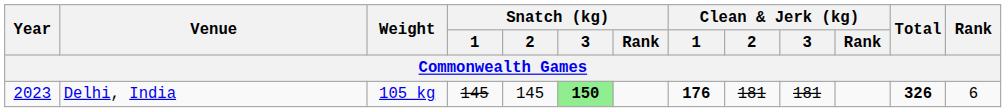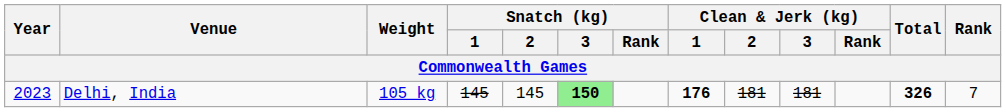Delhi, India | Rank: 6 -> 7
